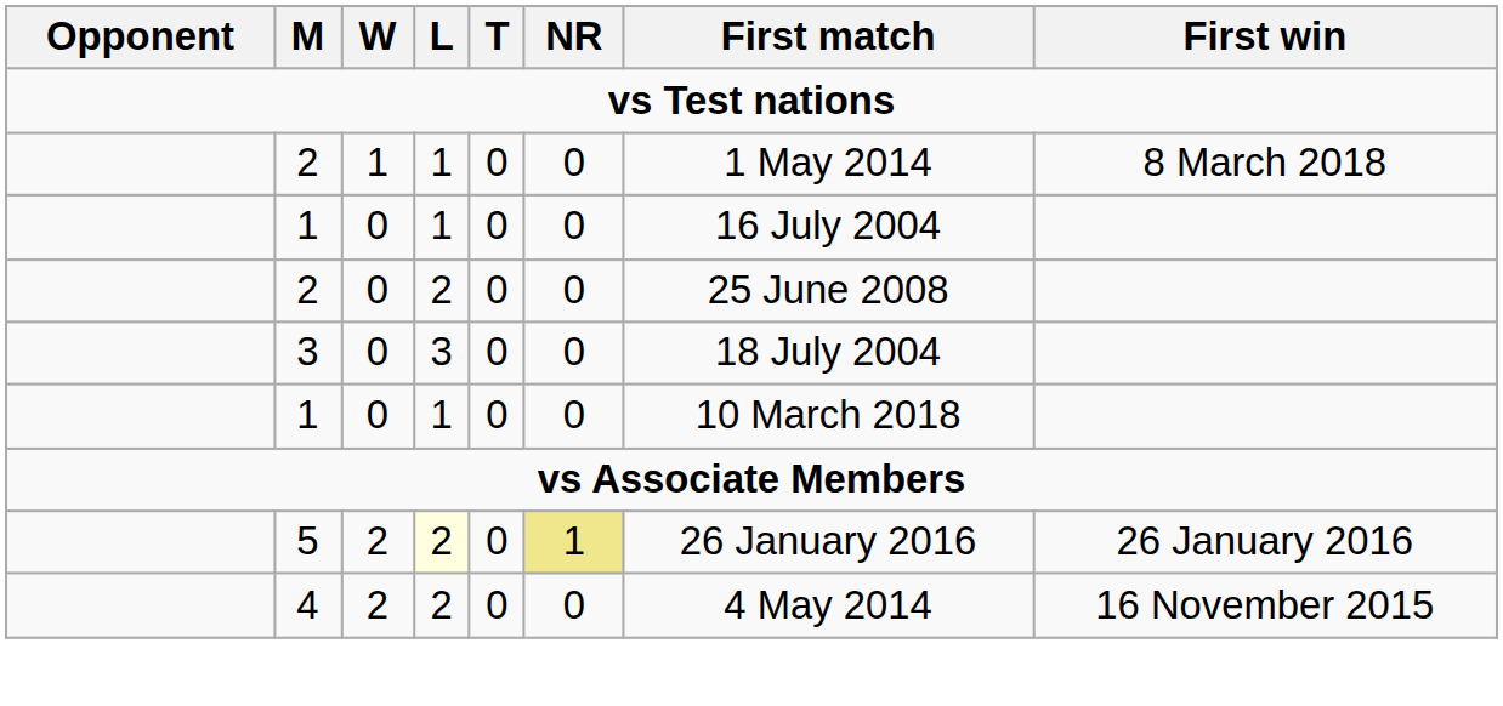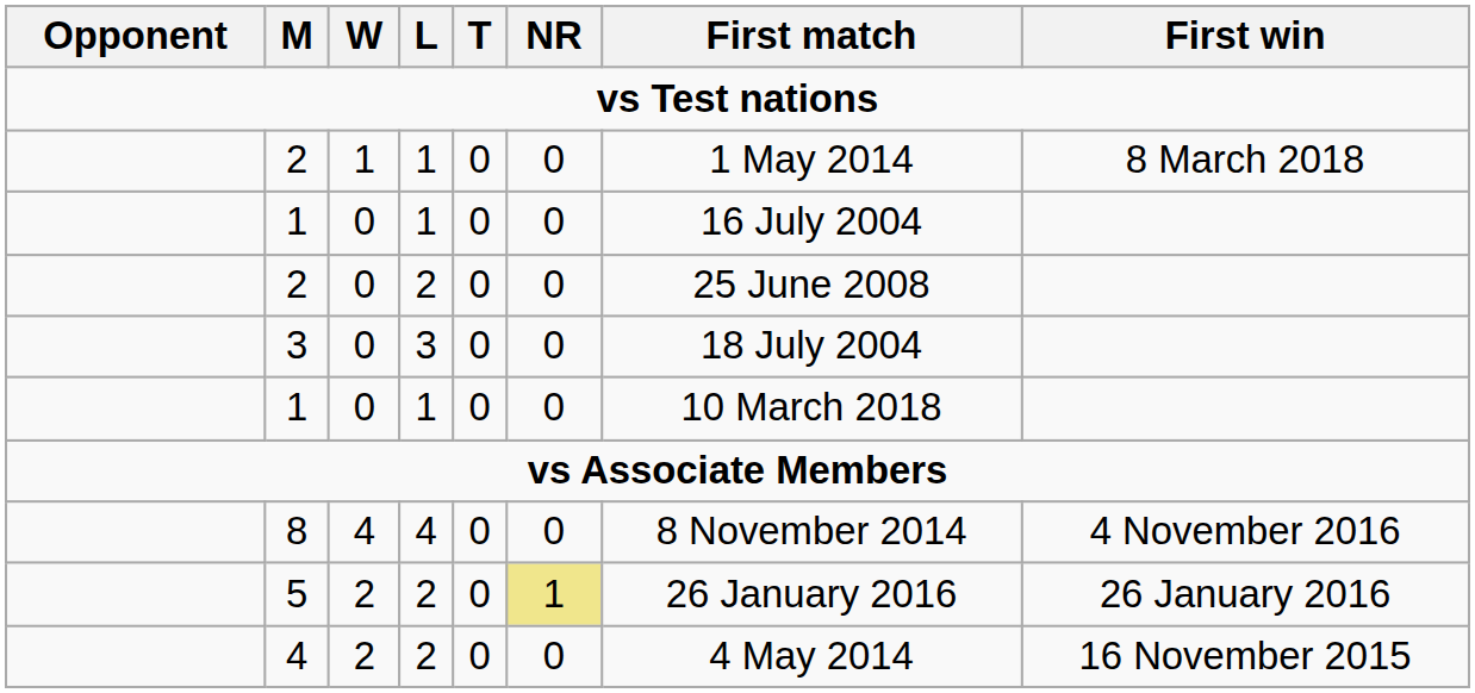+ row: 8 | 4 | 4 | 0 | 0 | 8 November 2014 | 4 November 2016
5 | L: lightyellow background -> no background
